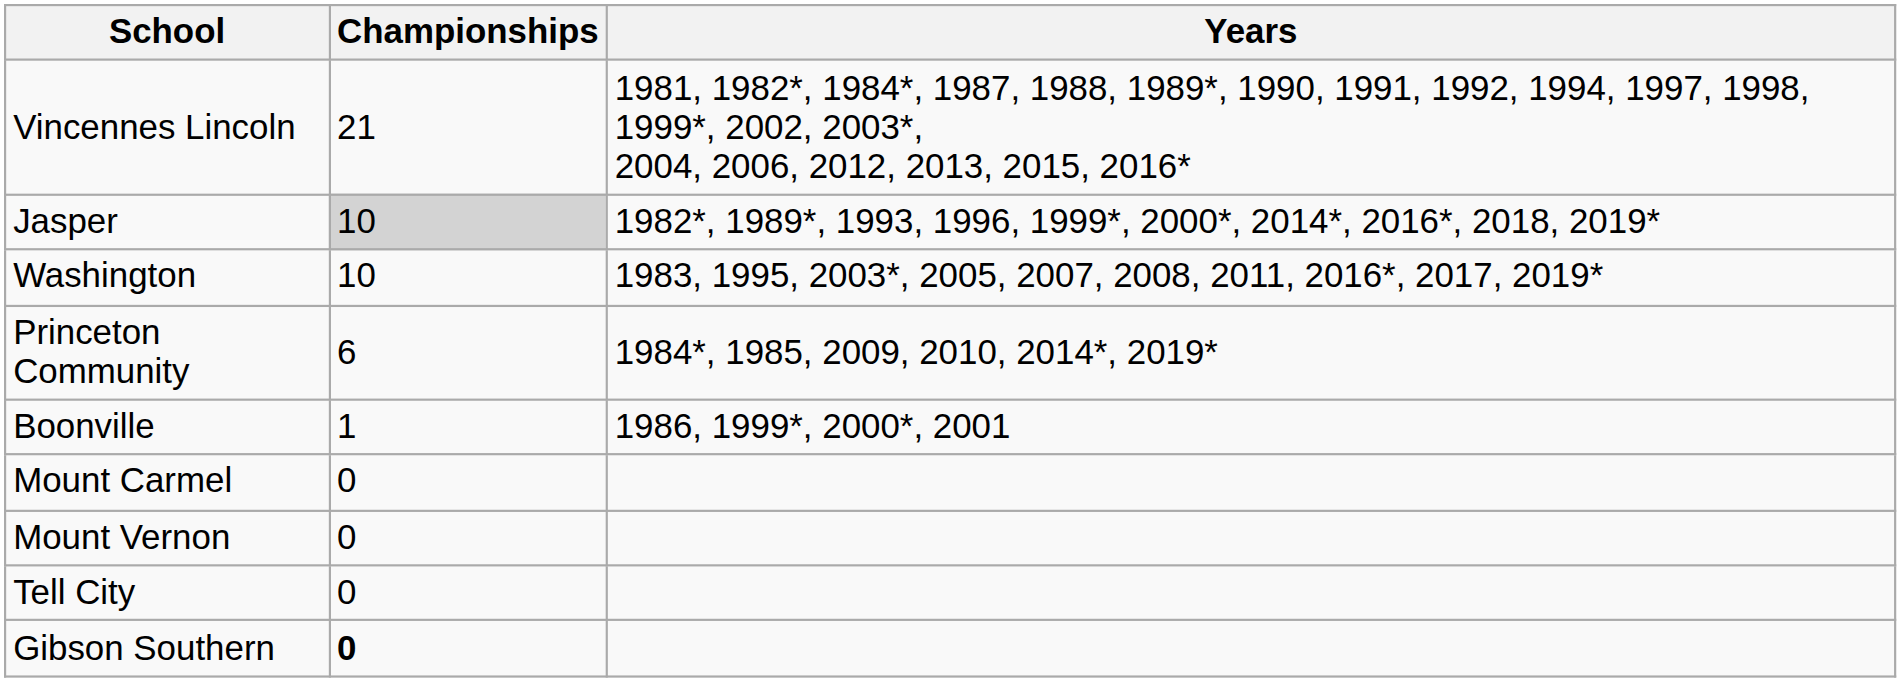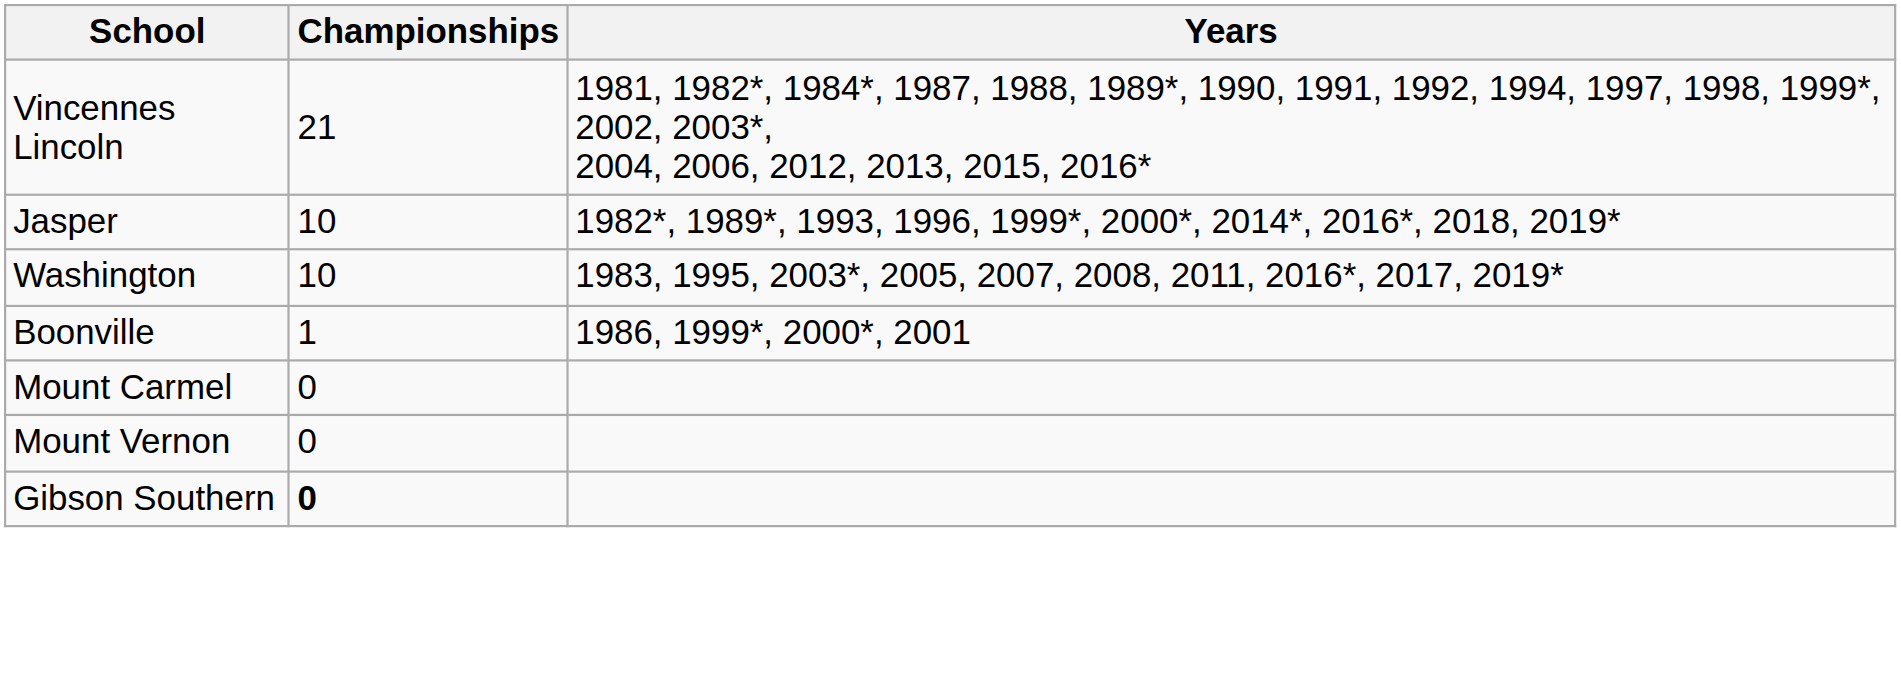Jasper | Championships: lightgrey background -> no background
- row: Princeton Community | 6 | 1984*, 1985, 2009, 2010, 2014*, 2019*
- row: Tell City | 0
